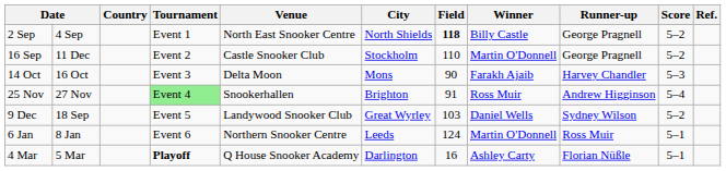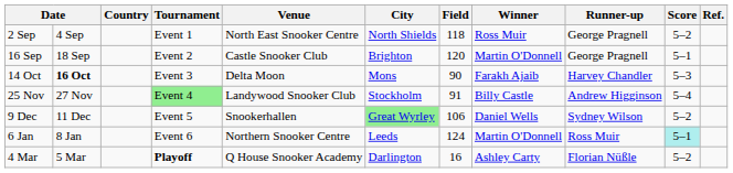2 Sep | Field: bold -> normal
2 Sep | Winner: Billy Castle -> Ross Muir
16 Sep | column 2: 11 Dec -> 18 Sep
16 Sep | City: Stockholm -> Brighton
16 Sep | Field: 110 -> 120
16 Sep | Score: 5–2 -> 5–1
14 Oct | column 2: normal -> bold
25 Nov | Venue: Snookerhallen -> Landywood Snooker Club
25 Nov | City: Brighton -> Stockholm
25 Nov | Winner: Ross Muir -> Billy Castle
9 Dec | column 2: 18 Sep -> 11 Dec
9 Dec | Venue: Landywood Snooker Club -> Snookerhallen
9 Dec | City: no background -> lightgreen background
9 Dec | Field: 103 -> 106
6 Jan | Score: no background -> paleturquoise background
4 Mar | Score: 5–1 -> 5–2
